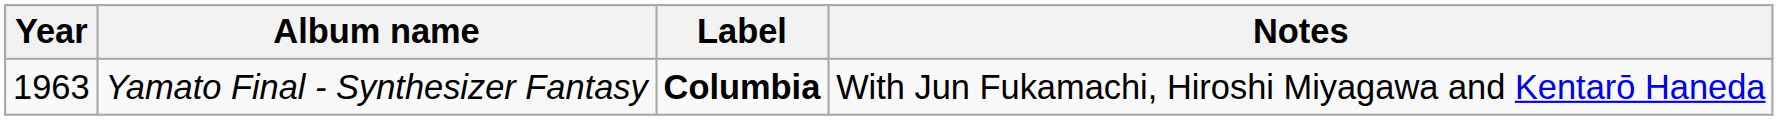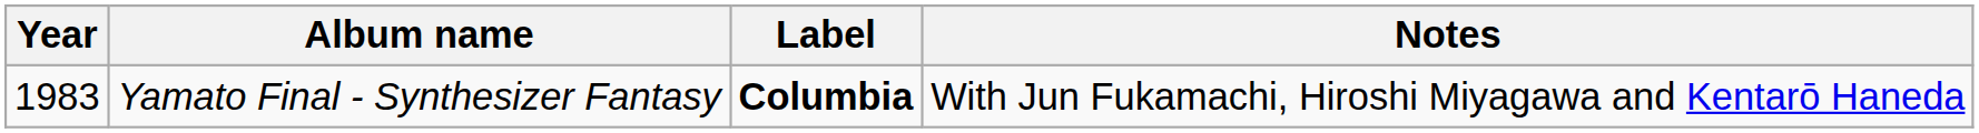Yamato Final - Synthesizer Fantasy | Year: 1963 -> 1983
